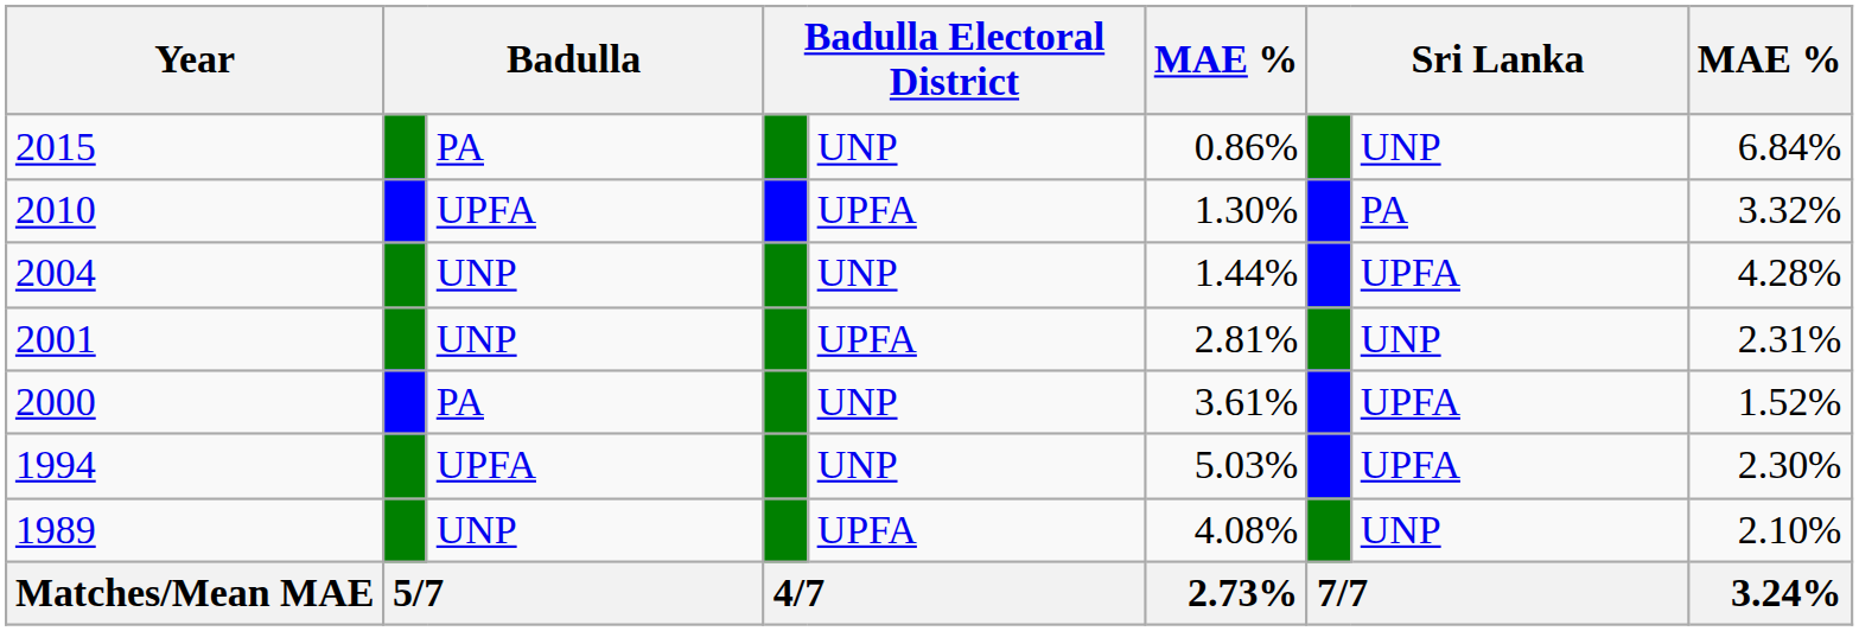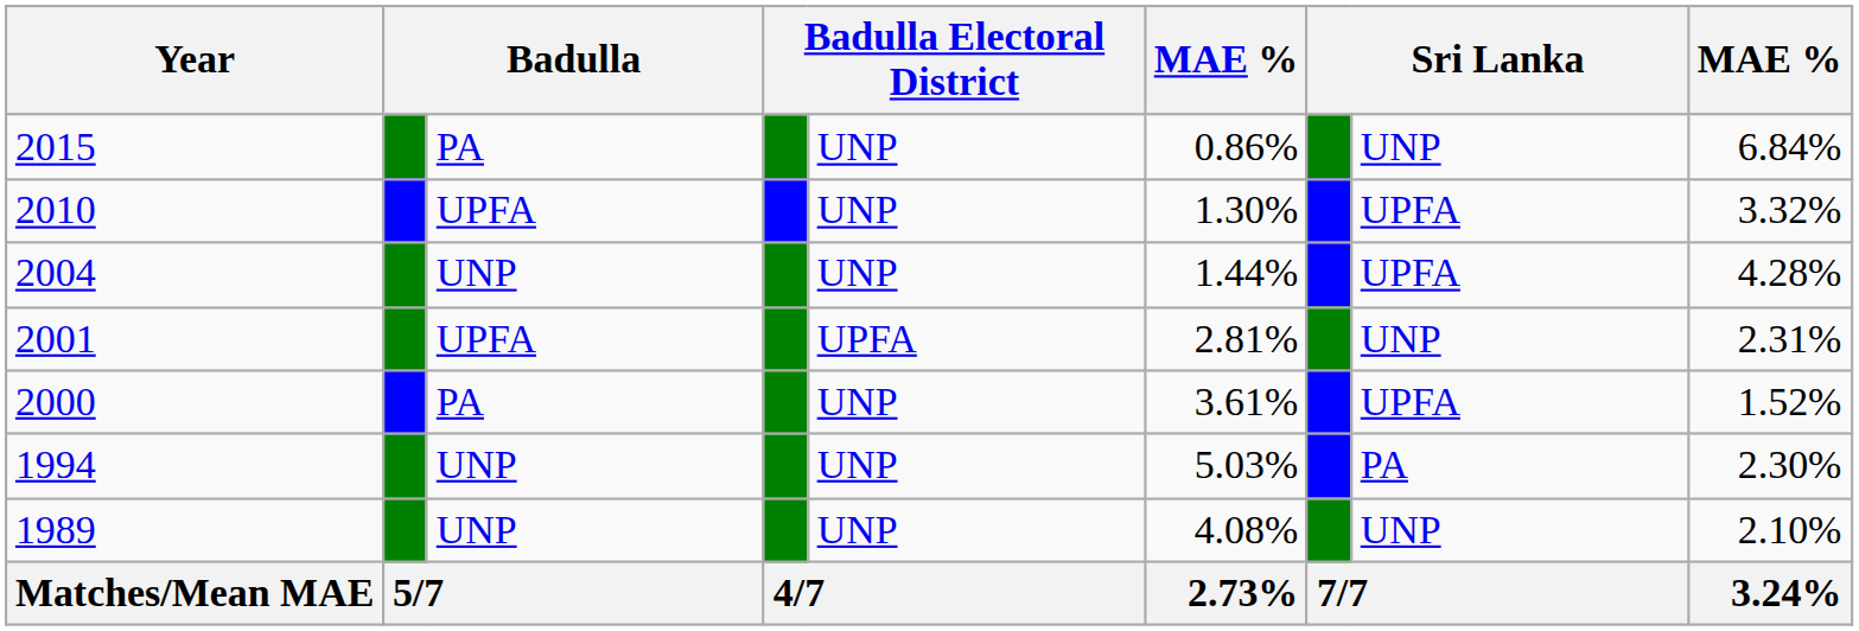2010 | column 5: UPFA -> UNP
2010 | column 8: PA -> UPFA
2001 | column 3: UNP -> UPFA
1994 | column 3: UPFA -> UNP
1994 | column 8: UPFA -> PA
1989 | column 5: UPFA -> UNP
